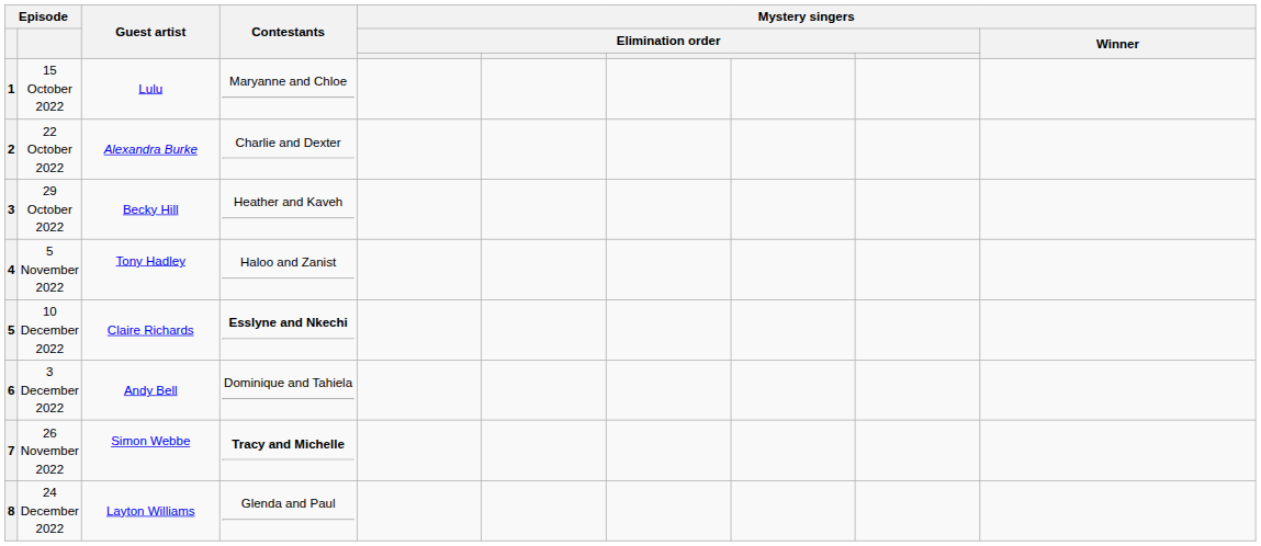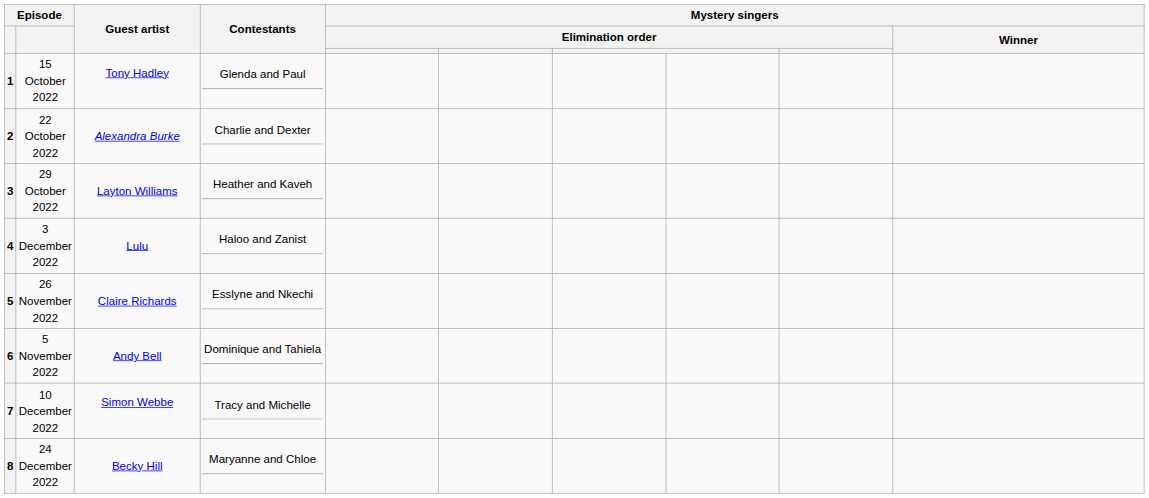1 | Guest artist: Lulu -> Tony Hadley
1 | Contestants: Maryanne and Chloe -> Glenda and Paul
3 | Guest artist: Becky Hill -> Layton Williams
4 | column 2: 5 November 2022 -> 3 December 2022
4 | Guest artist: Tony Hadley -> Lulu
5 | column 2: 10 December 2022 -> 26 November 2022
5 | Contestants: bold -> normal
6 | column 2: 3 December 2022 -> 5 November 2022
7 | column 2: 26 November 2022 -> 10 December 2022
7 | Contestants: bold -> normal
8 | Guest artist: Layton Williams -> Becky Hill
8 | Contestants: Glenda and Paul -> Maryanne and Chloe
